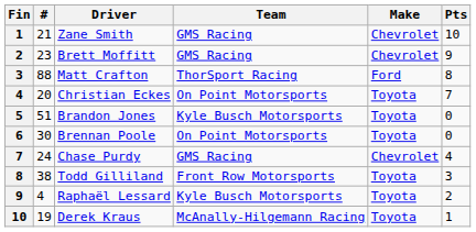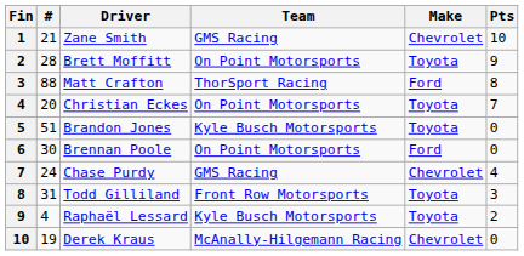Brett Moffitt | #: 23 -> 28
Brett Moffitt | Team: GMS Racing -> On Point Motorsports
Brett Moffitt | Make: Chevrolet -> Toyota
Brennan Poole | Make: Toyota -> Ford
Todd Gilliland | #: 38 -> 31
Derek Kraus | Make: Toyota -> Chevrolet
Derek Kraus | Pts: 1 -> 0
